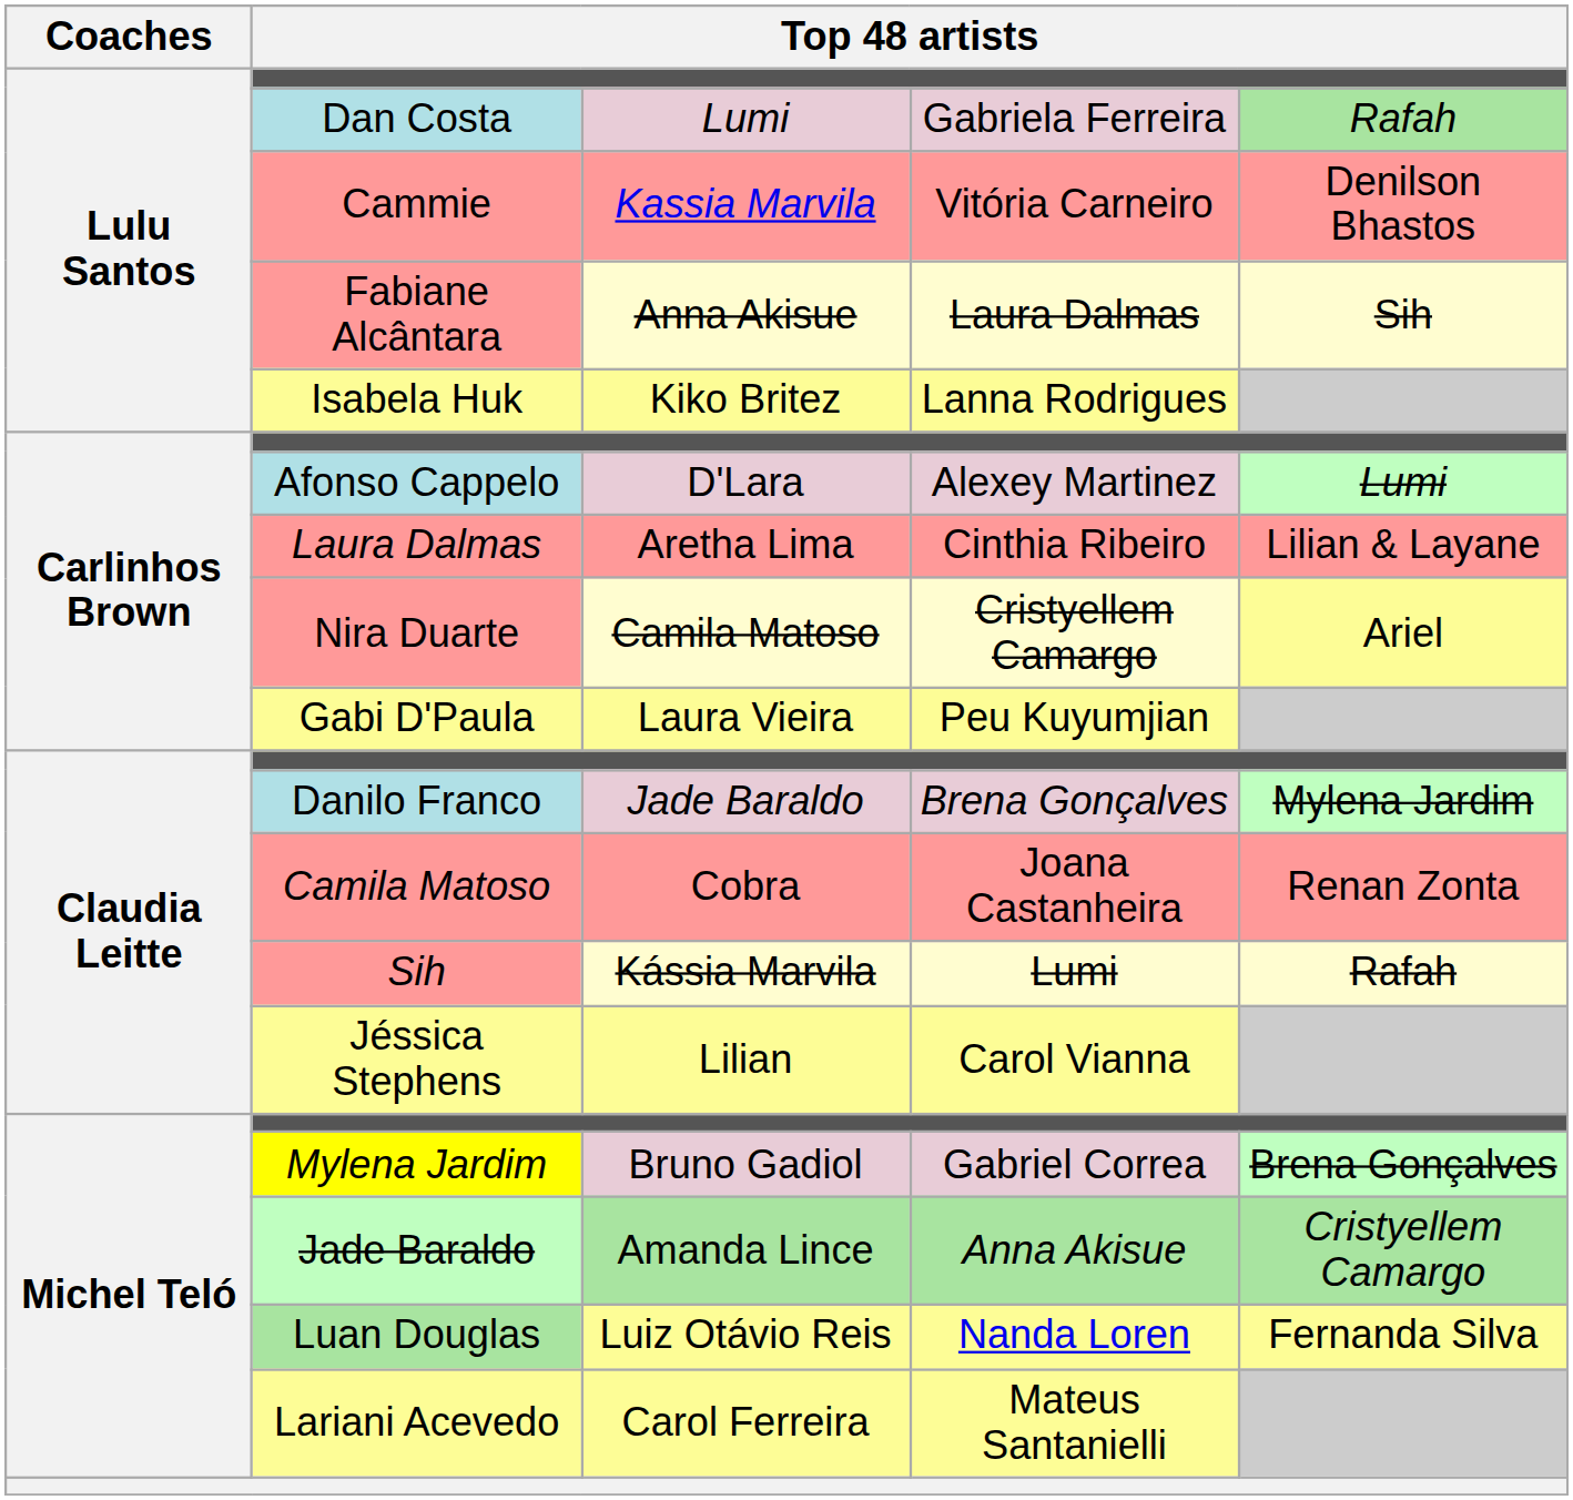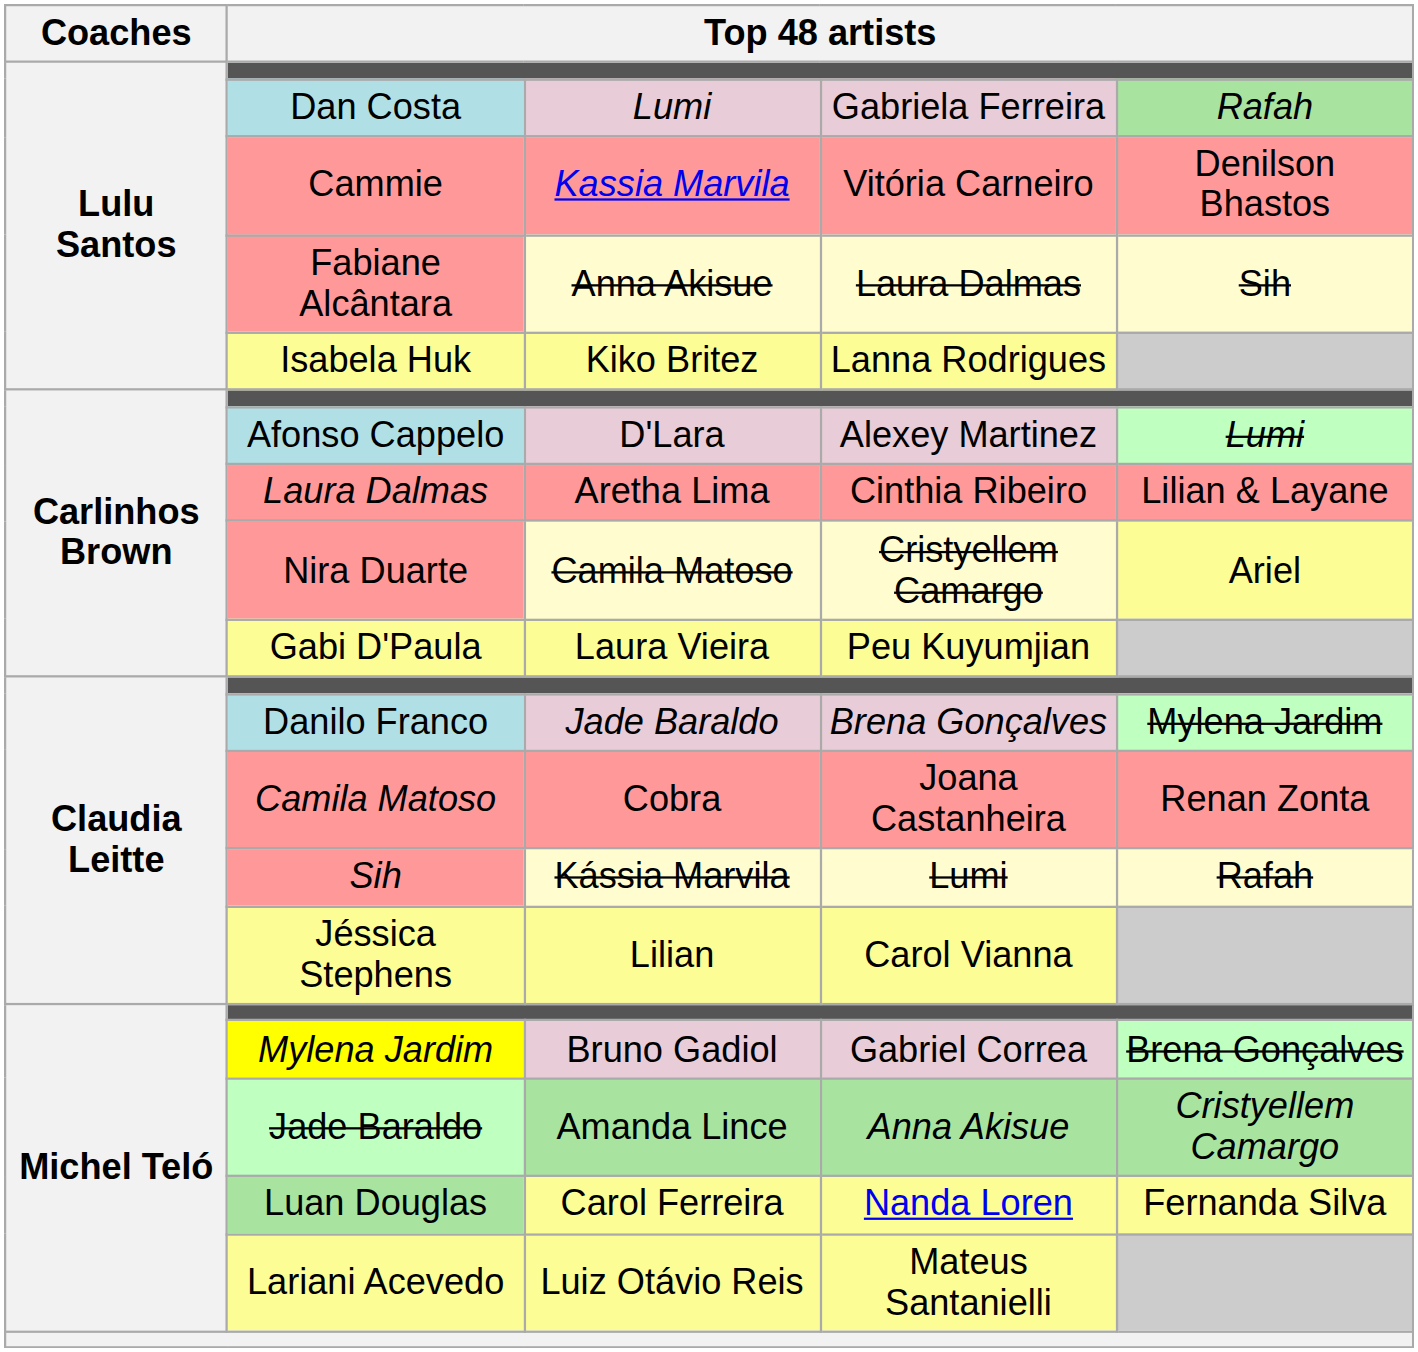Luan Douglas | column 3: Luiz Otávio Reis -> Carol Ferreira
Lariani Acevedo | column 3: Carol Ferreira -> Luiz Otávio Reis
